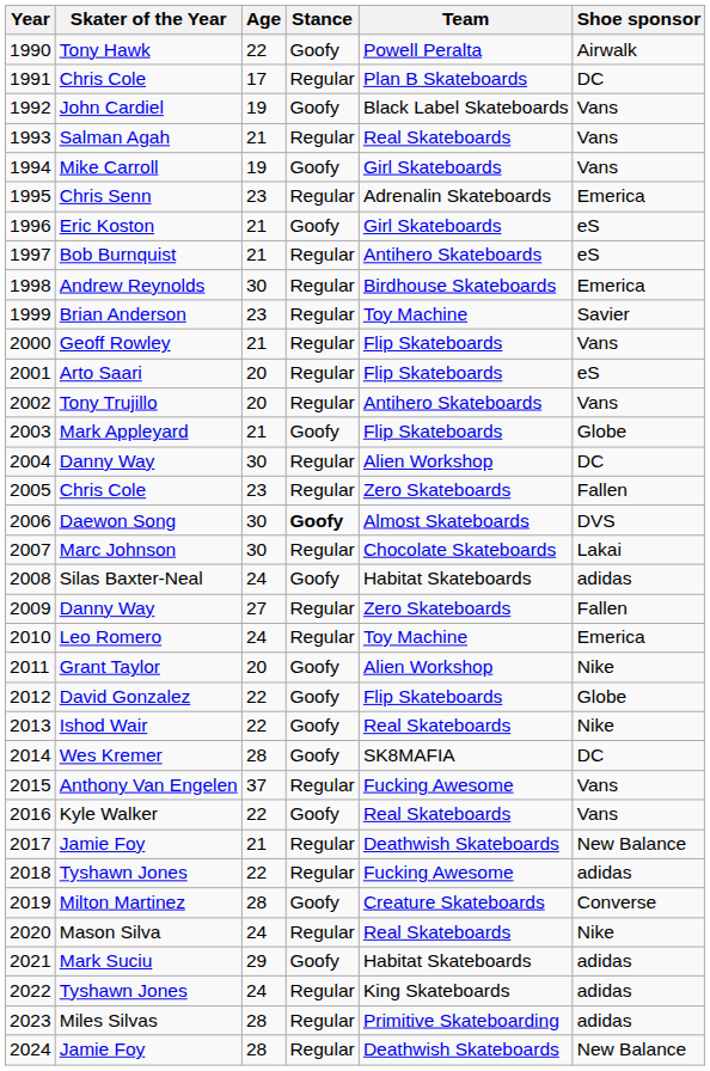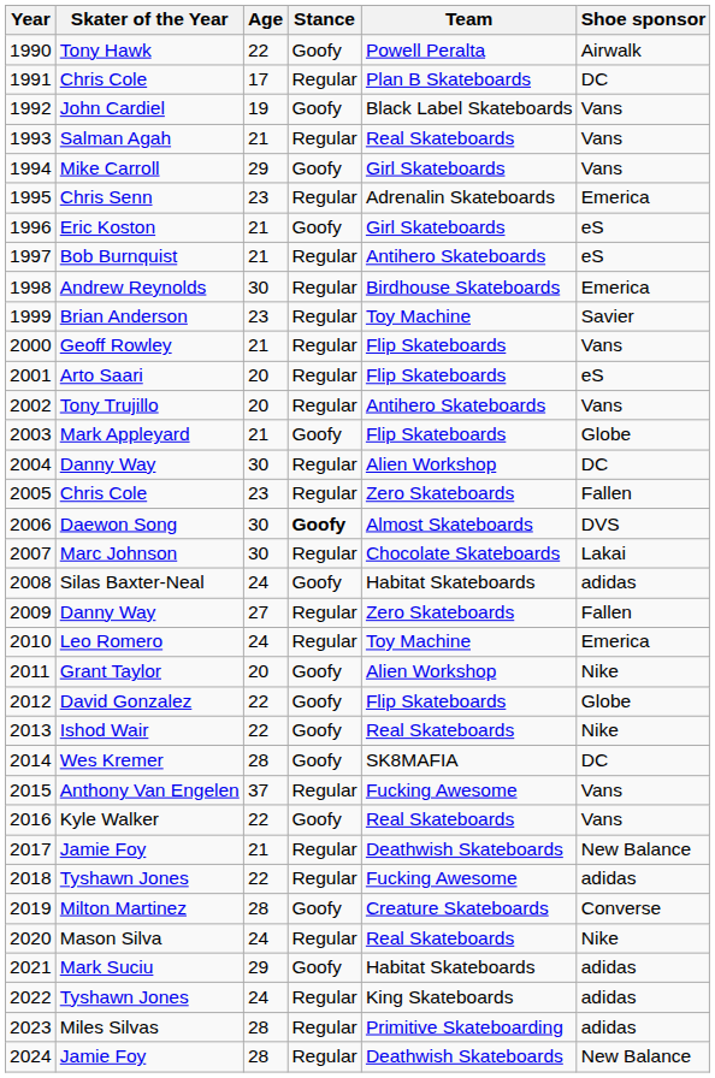1994 | Age: 19 -> 29
